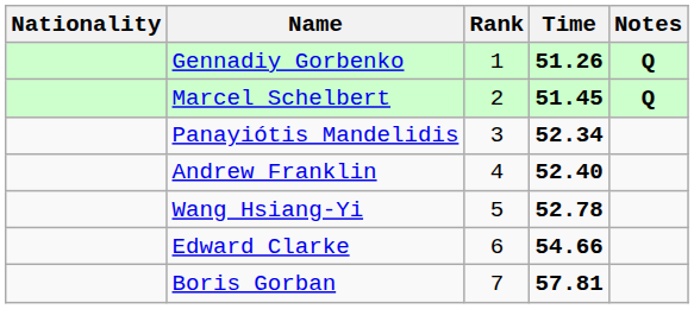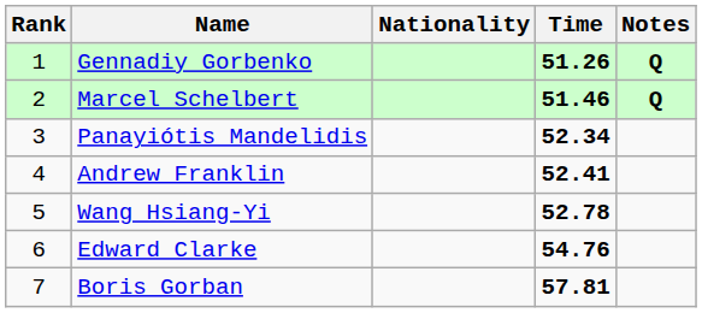columns swapped: Rank <-> Nationality
Marcel Schelbert | Time: 51.45 -> 51.46
Andrew Franklin | Time: 52.40 -> 52.41
Edward Clarke | Time: 54.66 -> 54.76
